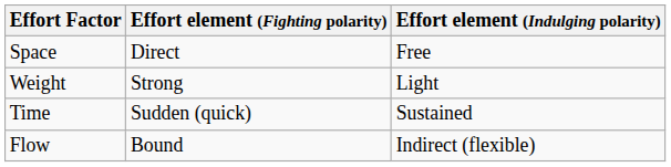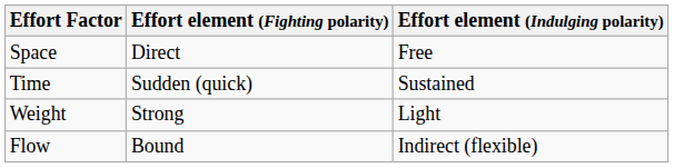rows swapped: Weight <-> Time
